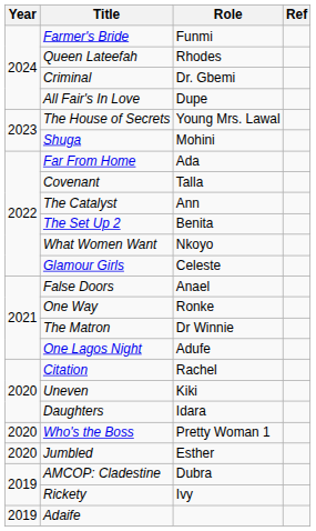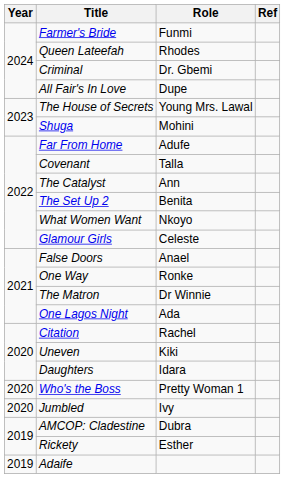Far From Home | Role: Ada -> Adufe
One Lagos Night | Role: Adufe -> Ada
Jumbled | Role: Esther -> Ivy
Rickety | Role: Ivy -> Esther
